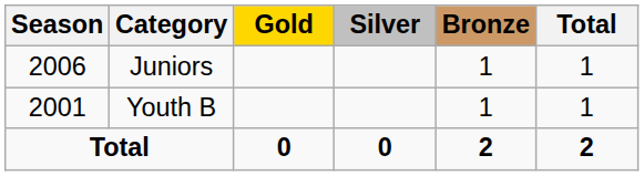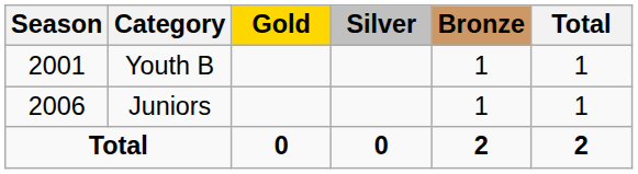rows swapped: Youth B <-> Juniors
